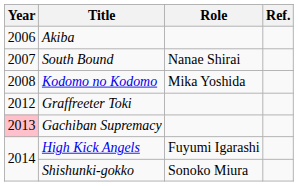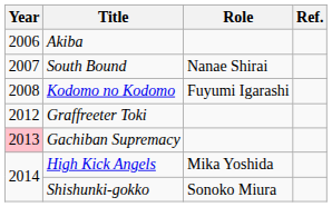Kodomo no Kodomo | Role: Mika Yoshida -> Fuyumi Igarashi
High Kick Angels | Role: Fuyumi Igarashi -> Mika Yoshida
